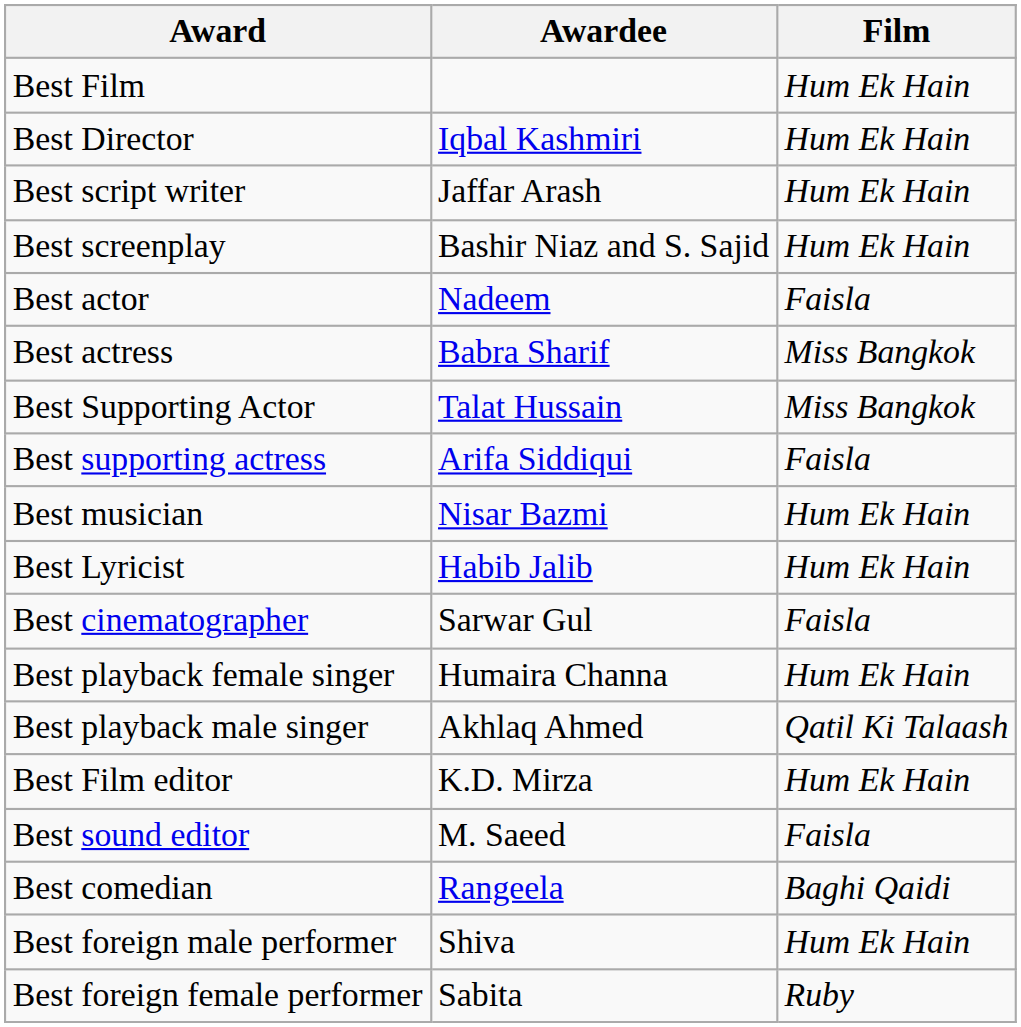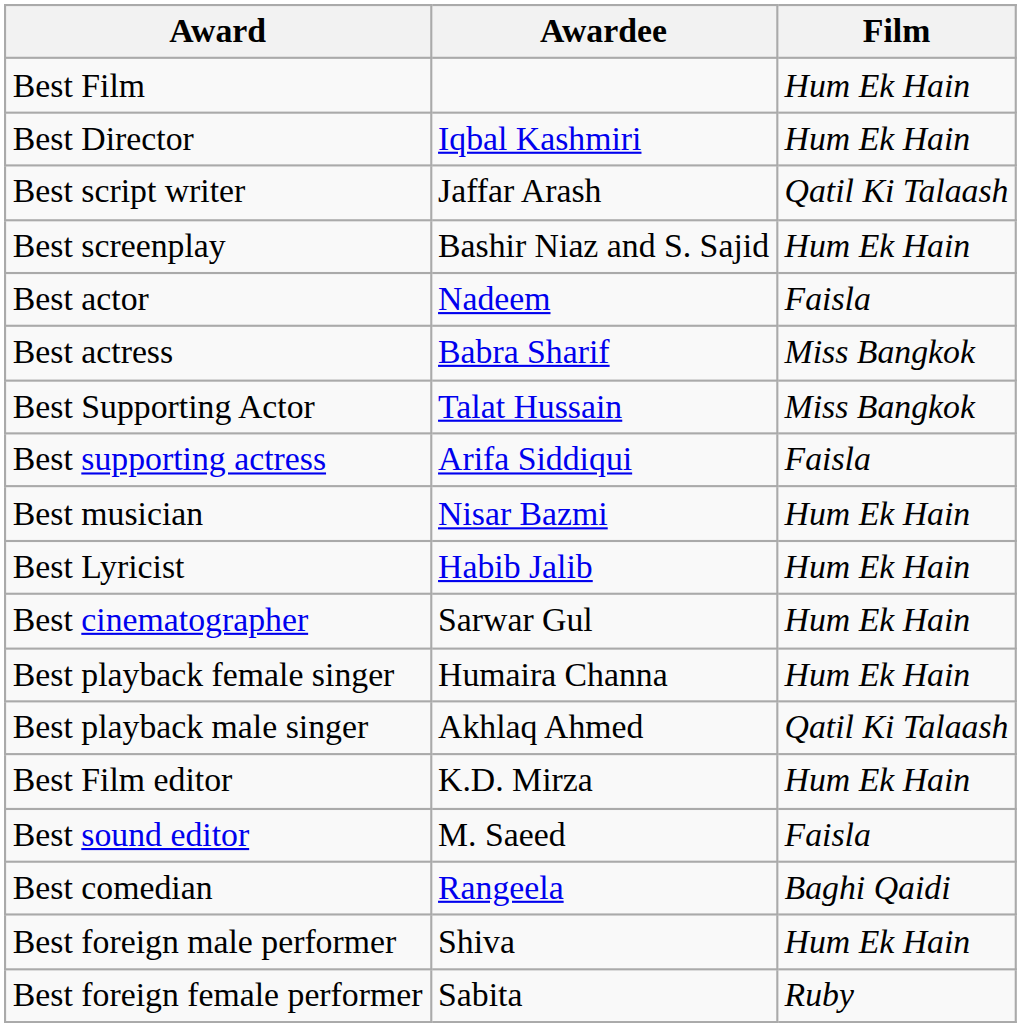Best script writer | Film: Hum Ek Hain -> Qatil Ki Talaash
Best cinematographer | Film: Faisla -> Hum Ek Hain
